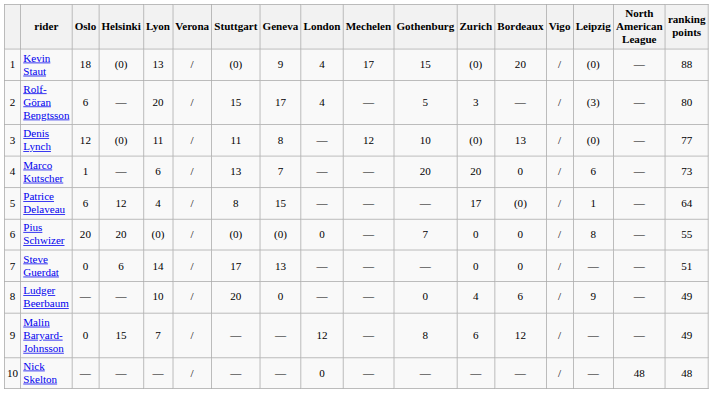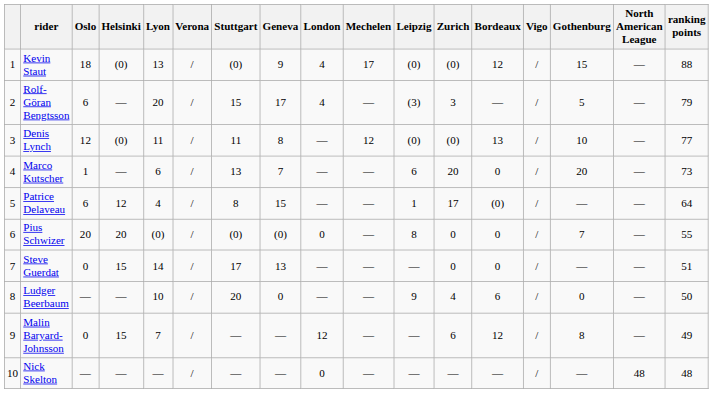columns swapped: Leipzig <-> Gothenburg
Kevin Staut | Bordeaux: 20 -> 12
Rolf-Göran Bengtsson | ranking points: 80 -> 79
Steve Guerdat | Helsinki: 6 -> 15
Ludger Beerbaum | ranking points: 49 -> 50
